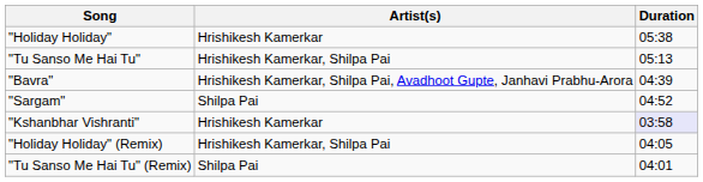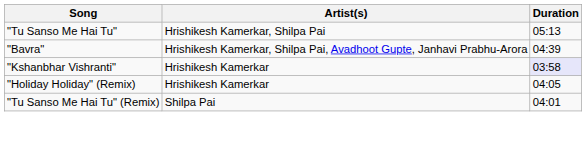- row: "Holiday Holiday" | Hrishikesh Kamerkar | 05:38
- row: "Sargam" | Shilpa Pai | 04:52
"Holiday Holiday" (Remix) | Artist(s): Hrishikesh Kamerkar, Shilpa Pai -> Hrishikesh Kamerkar
